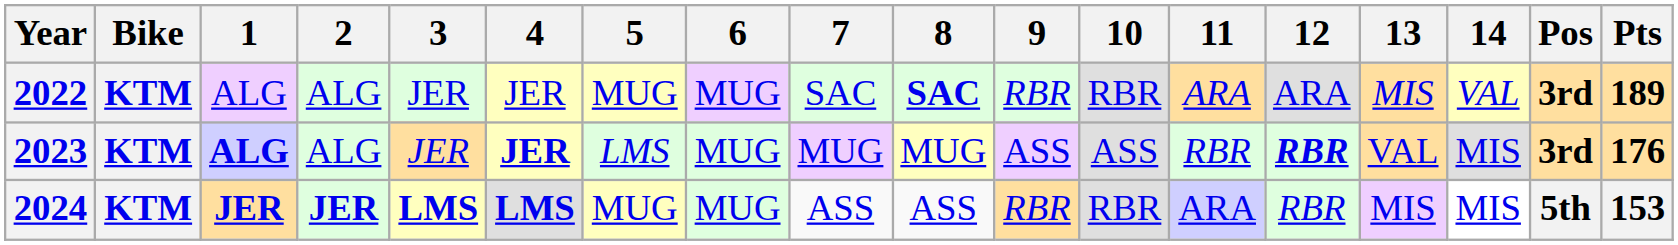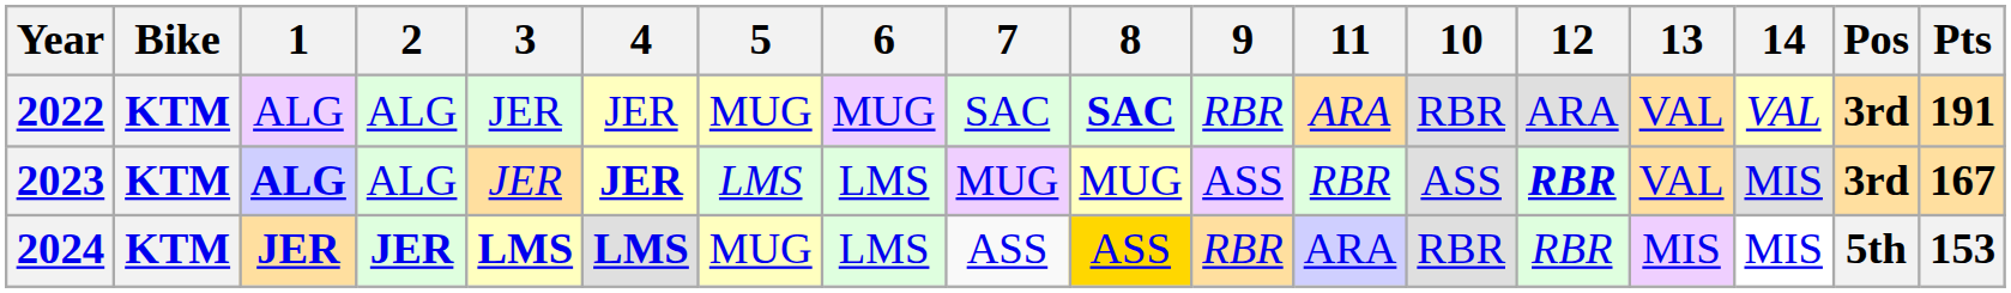columns swapped: 10 <-> 11
2022 | 13: MIS -> VAL
2022 | Pts: 189 -> 191
2023 | 6: MUG -> LMS
2023 | Pts: 176 -> 167
2024 | 6: MUG -> LMS
2024 | 8: no background -> gold background
